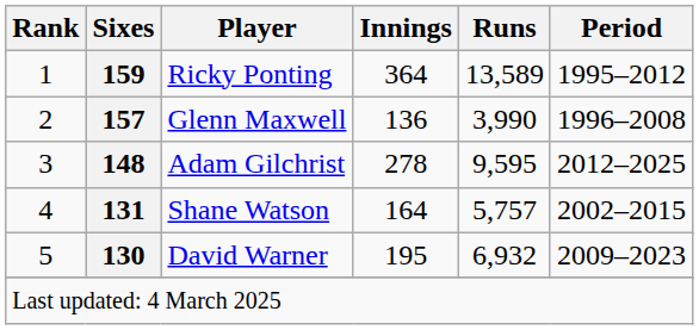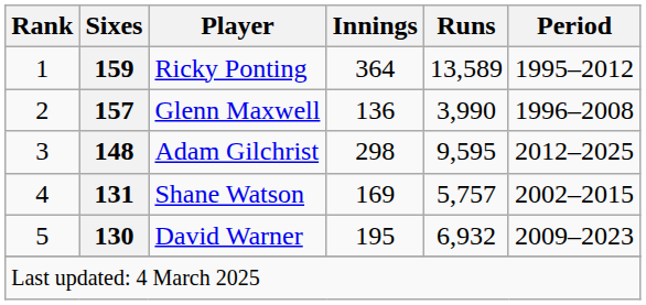Adam Gilchrist | Innings: 278 -> 298
Shane Watson | Innings: 164 -> 169
